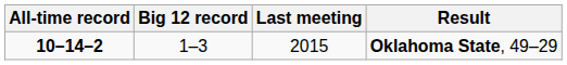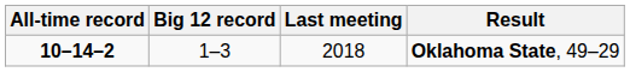Oklahoma State, 49–29 | Last meeting: 2015 -> 2018
